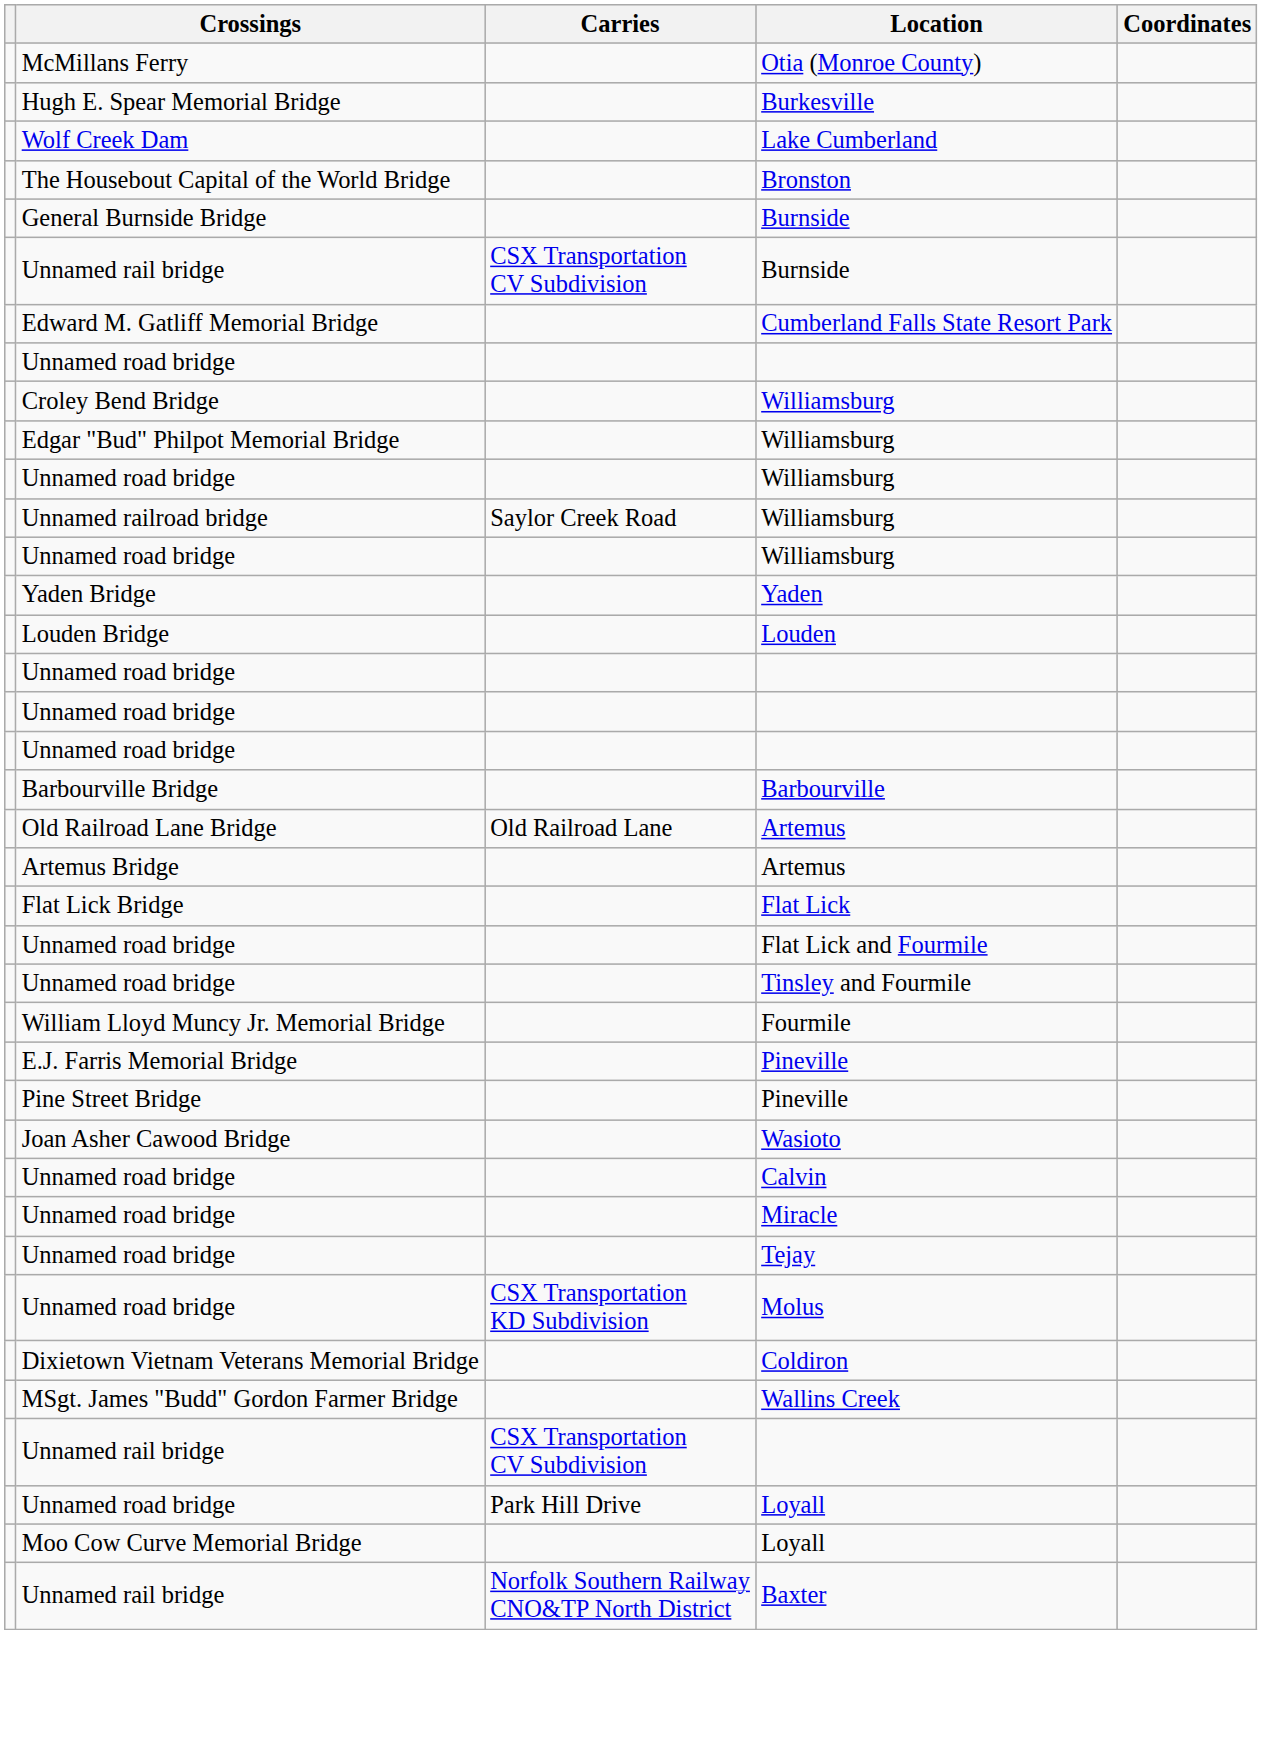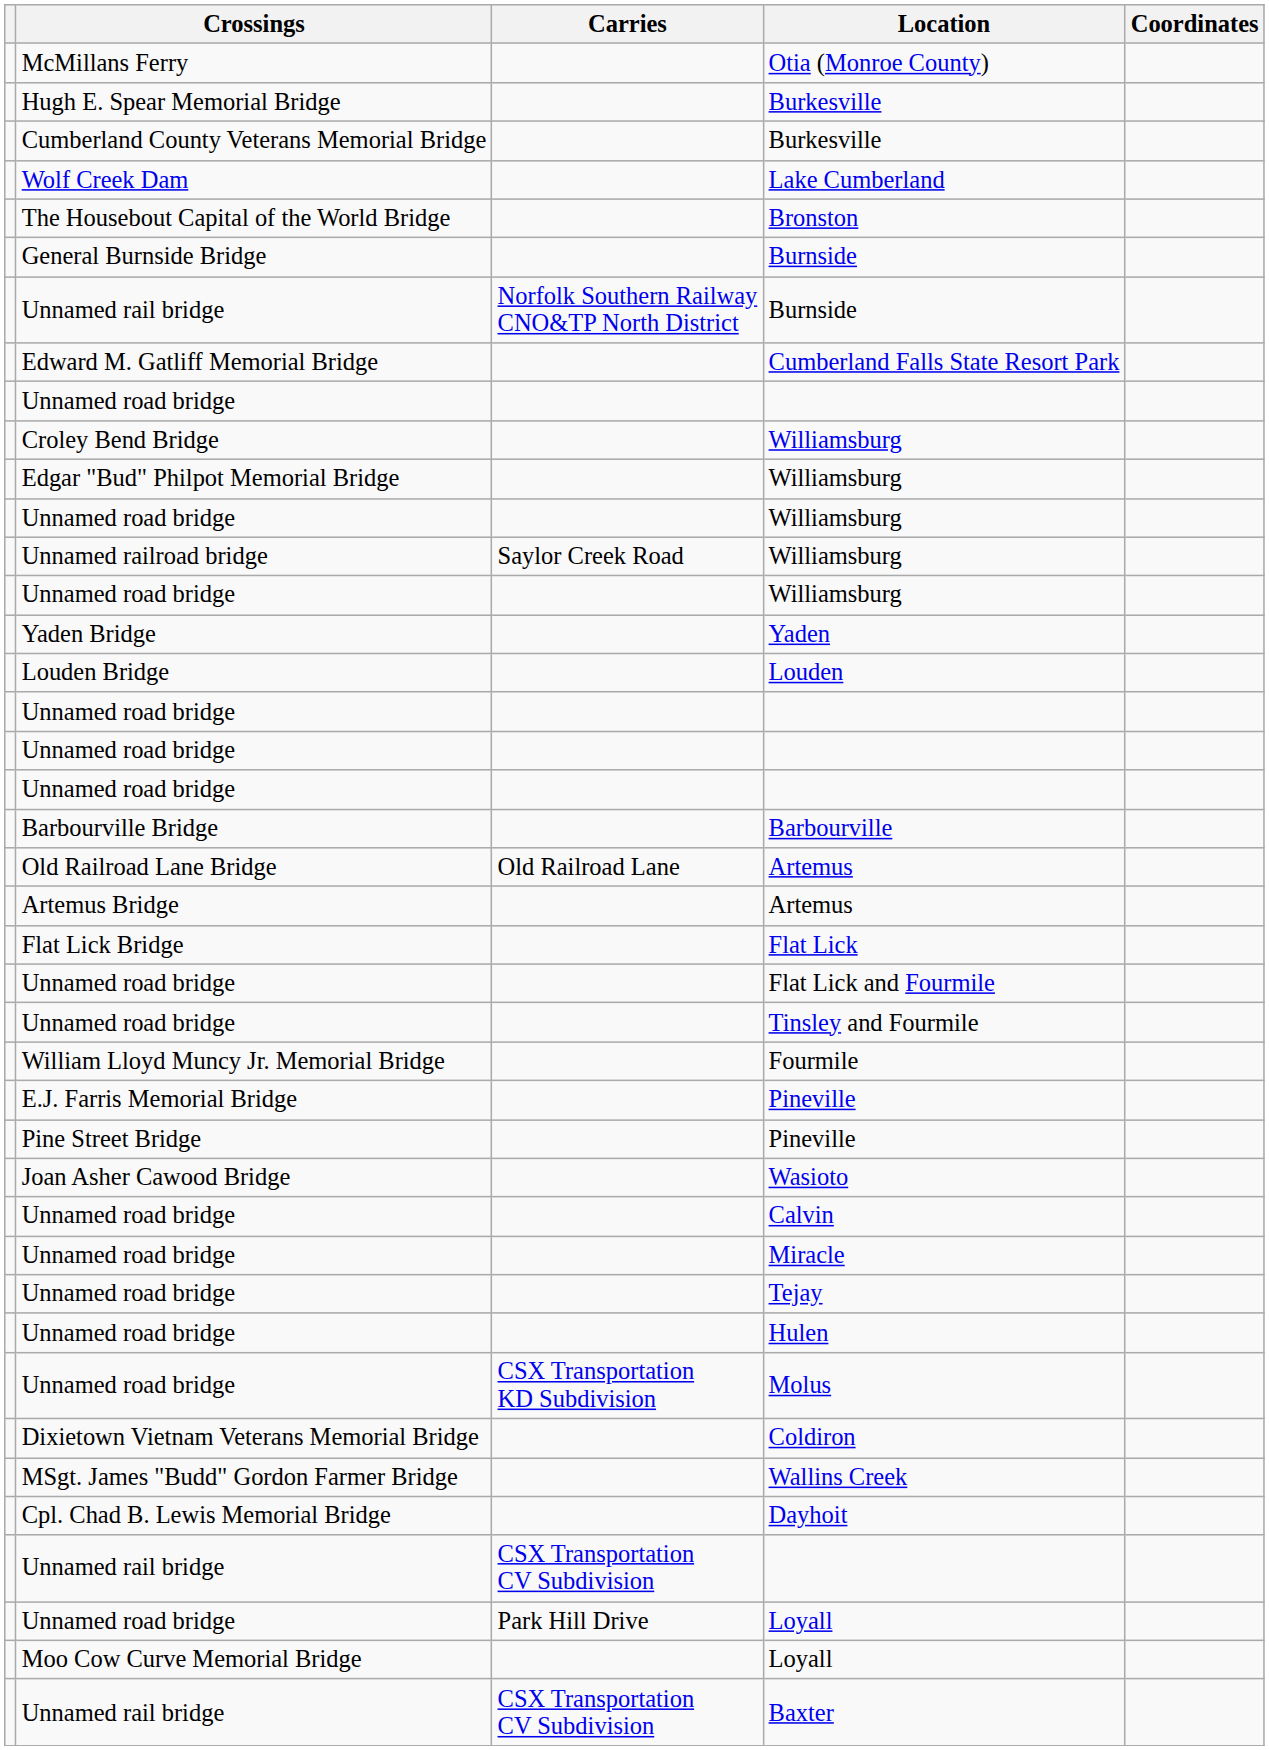+ row: Cumberland County Veterans Memorial Bridge | Burkesville
Unnamed rail bridge / Burnside | Carries: CSX Transportation CV Subdivision -> Norfolk Southern Railway CNO&TP North District
+ row: Unnamed road bridge | Hulen
+ row: Cpl. Chad B. Lewis Memorial Bridge | Dayhoit
Baxter | Carries: Norfolk Southern Railway CNO&TP North District -> CSX Transportation CV Subdivision
